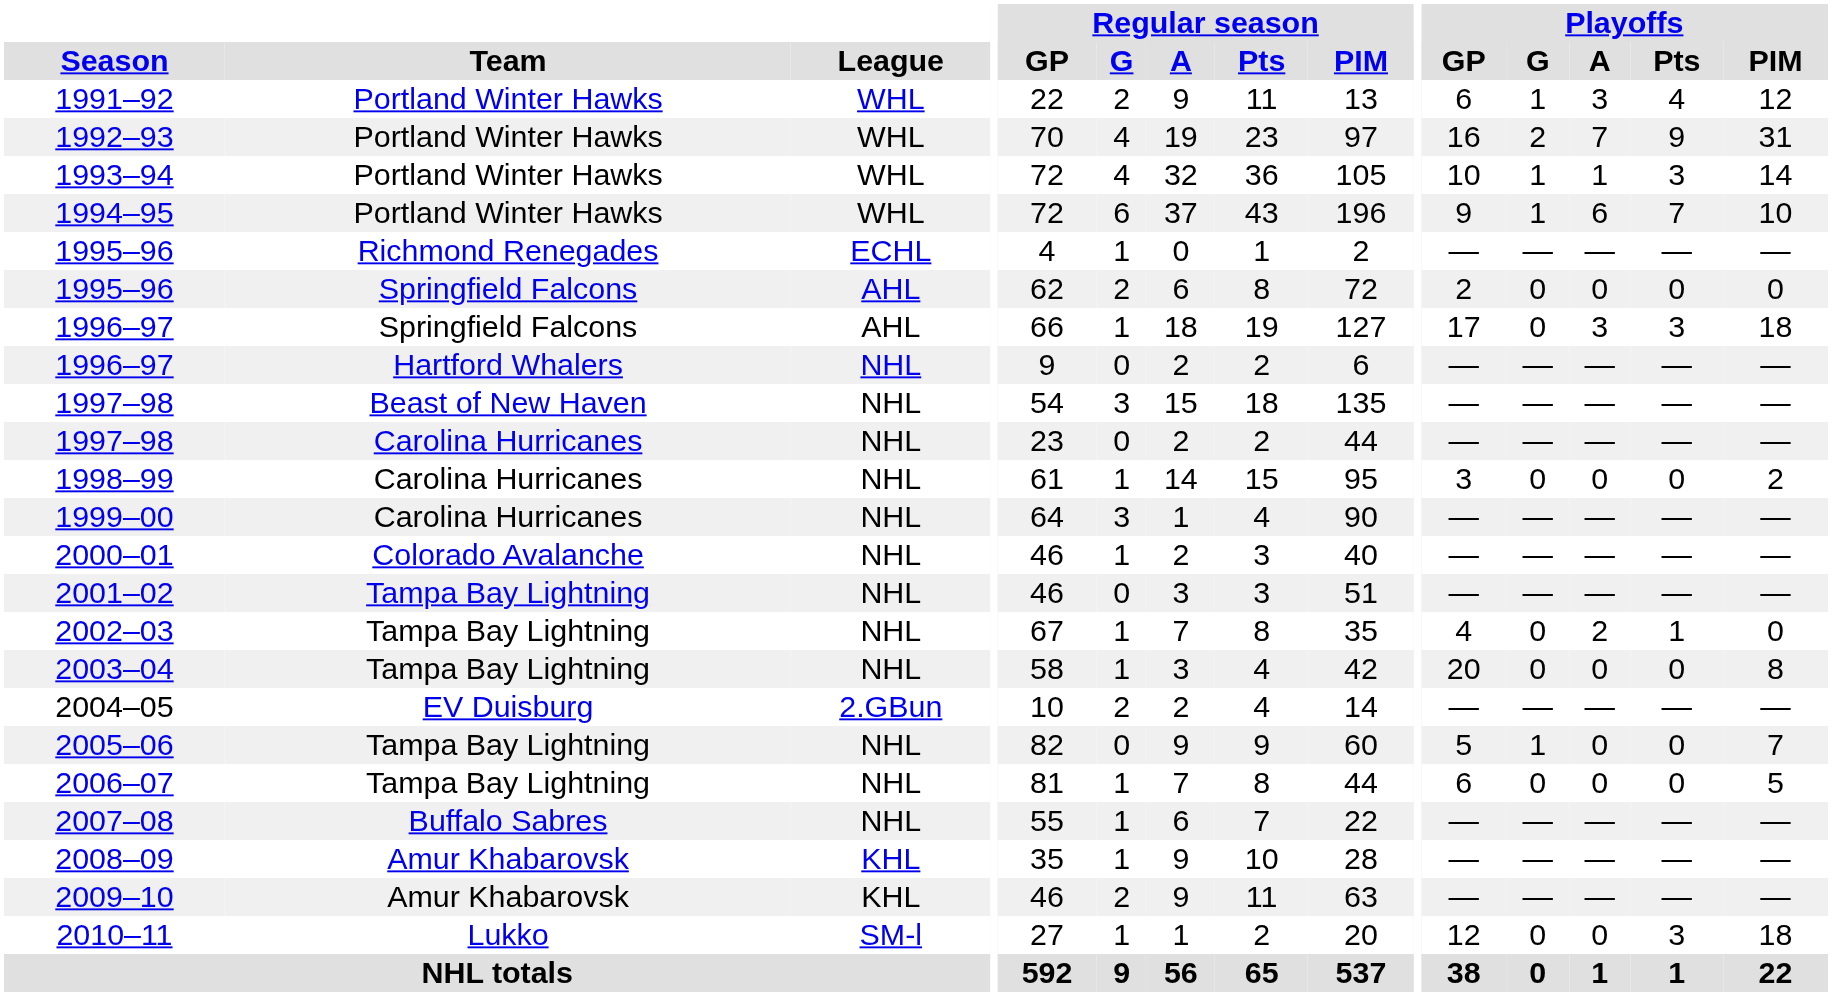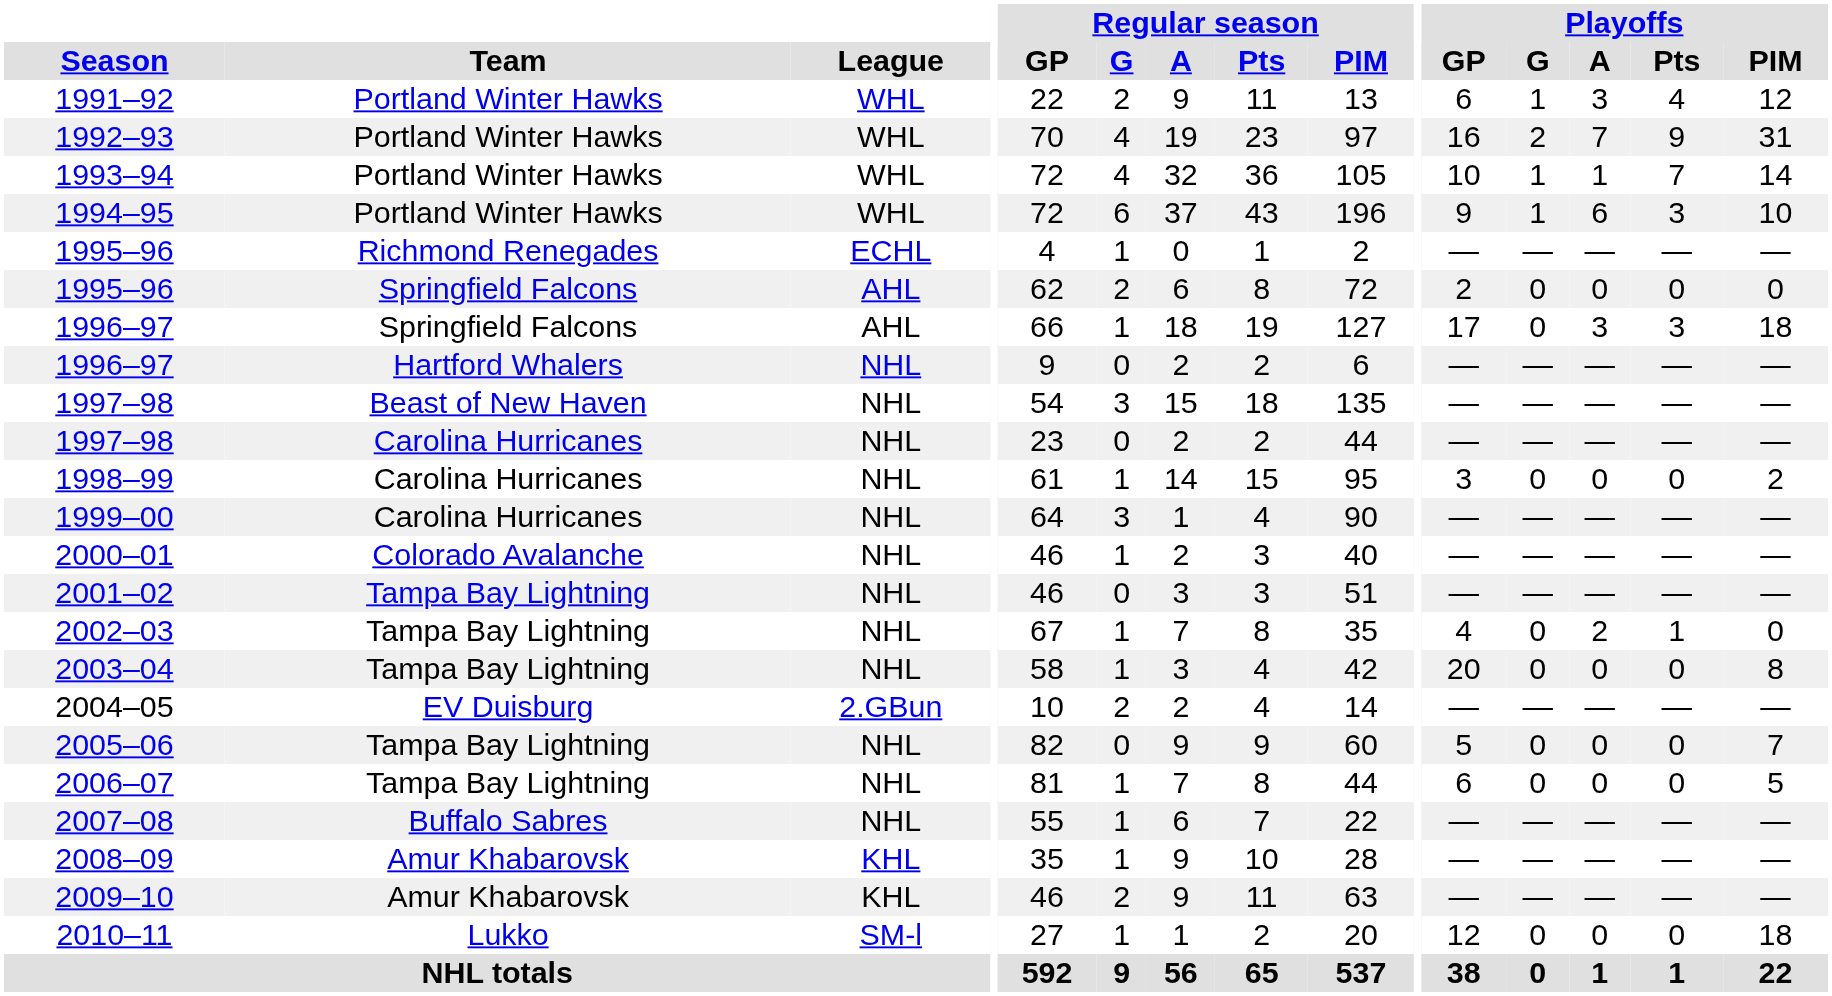1993–94 | Playoffs / Pts: 3 -> 7
1994–95 | Playoffs / Pts: 7 -> 3
2005–06 | Playoffs / G: 1 -> 0
2010–11 | Playoffs / Pts: 3 -> 0
